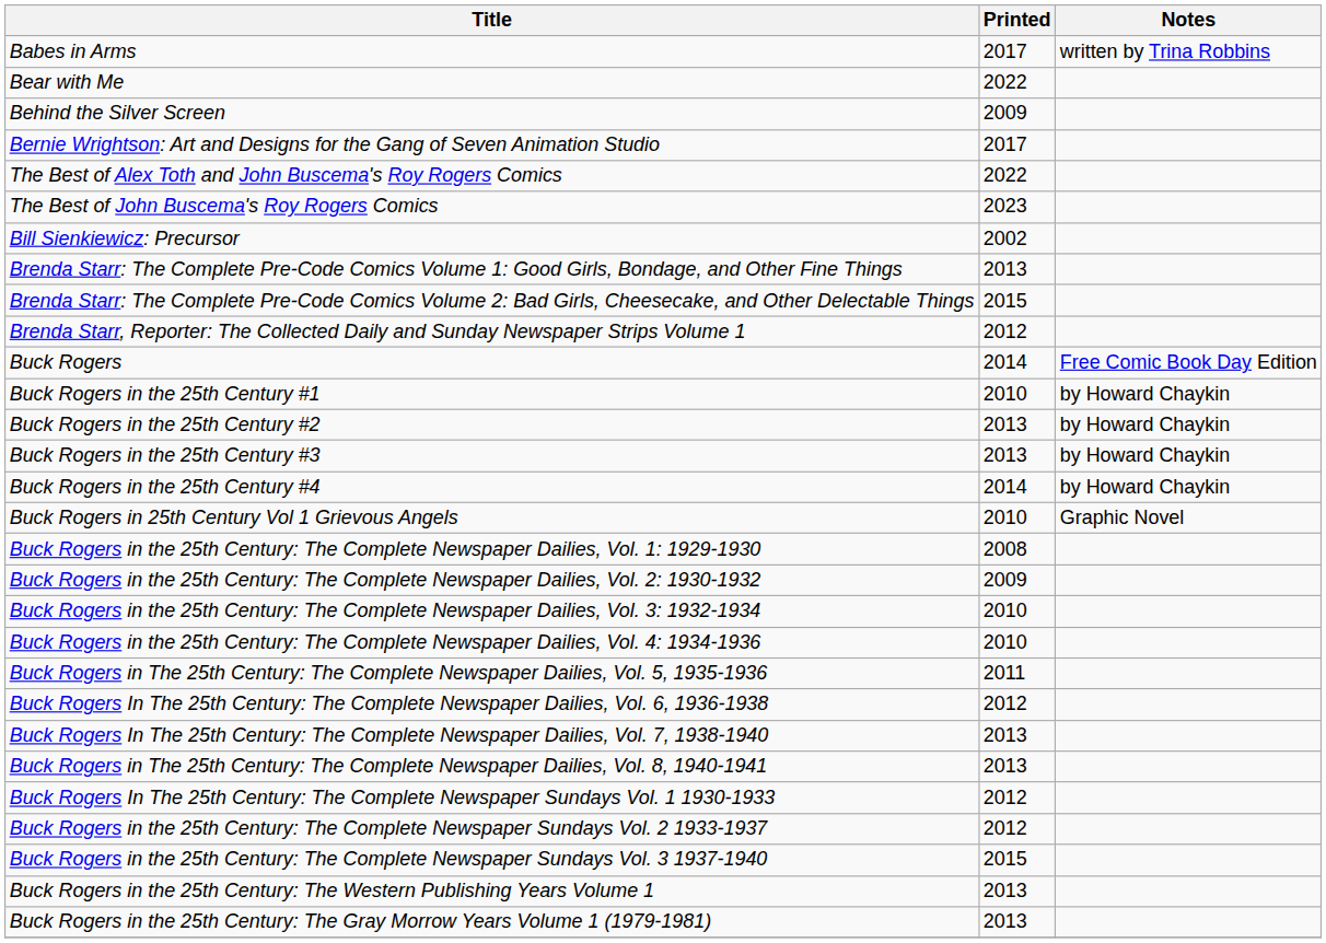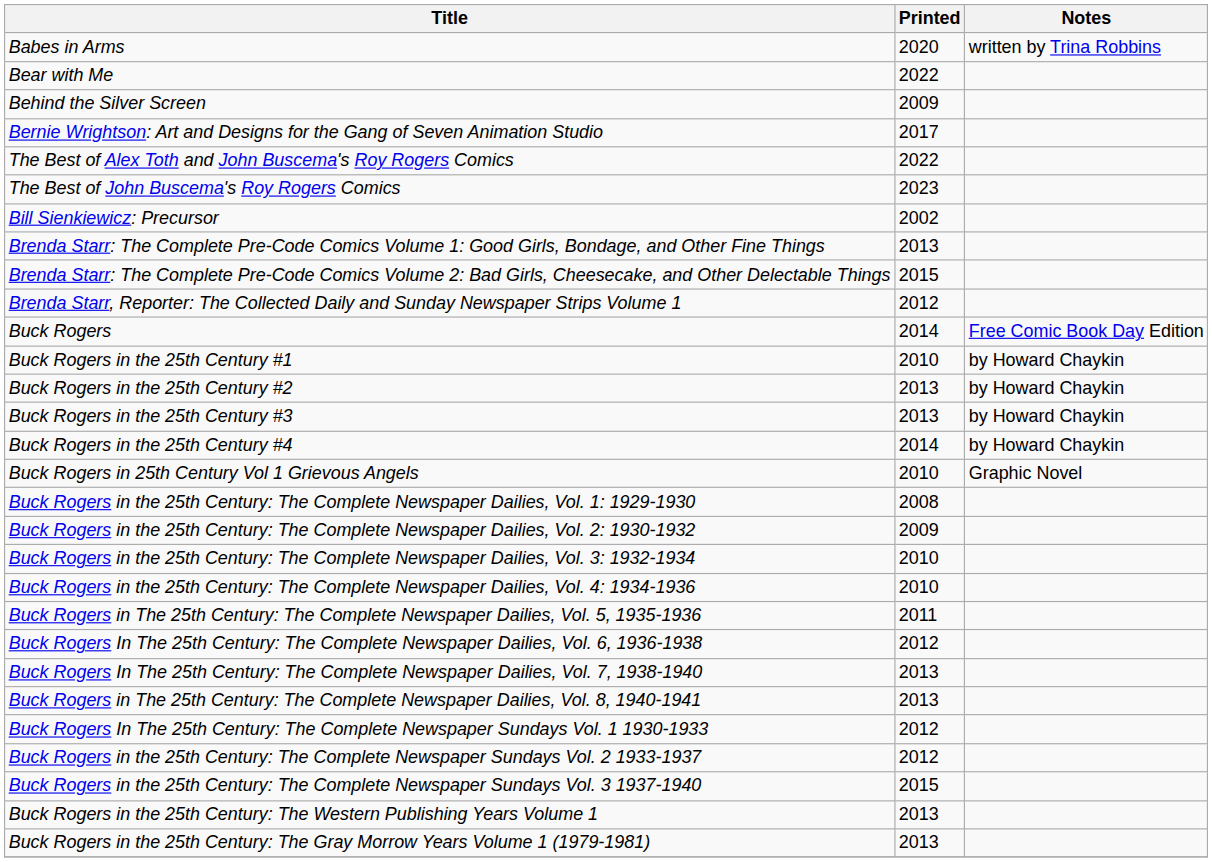Babes in Arms | Printed: 2017 -> 2020
